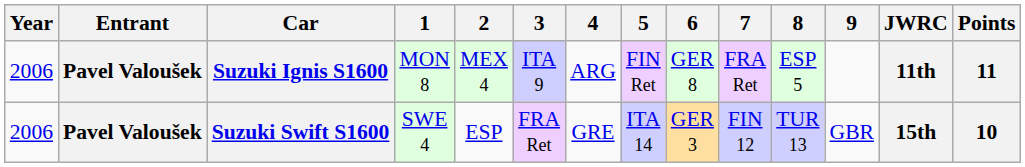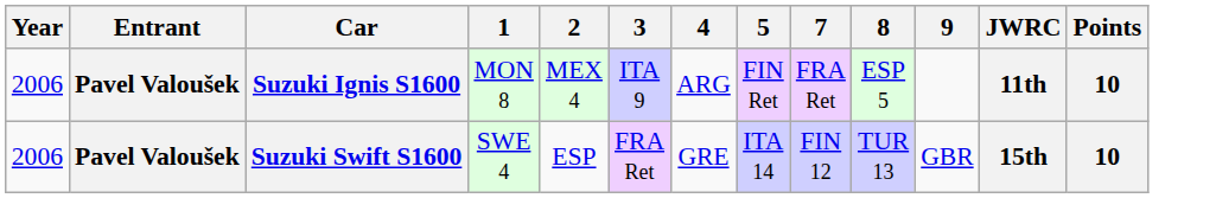- column: 6 | GER 8 | GER 3
Suzuki Ignis S1600 | Points: 11 -> 10
